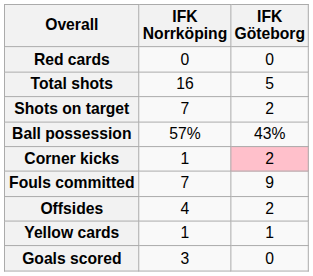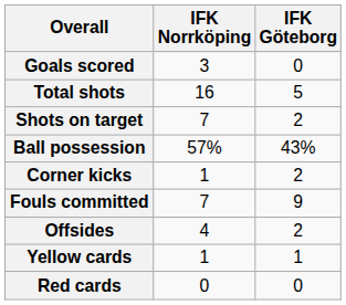rows swapped: Goals scored <-> Red cards
Corner kicks | IFK Göteborg: pink background -> no background
